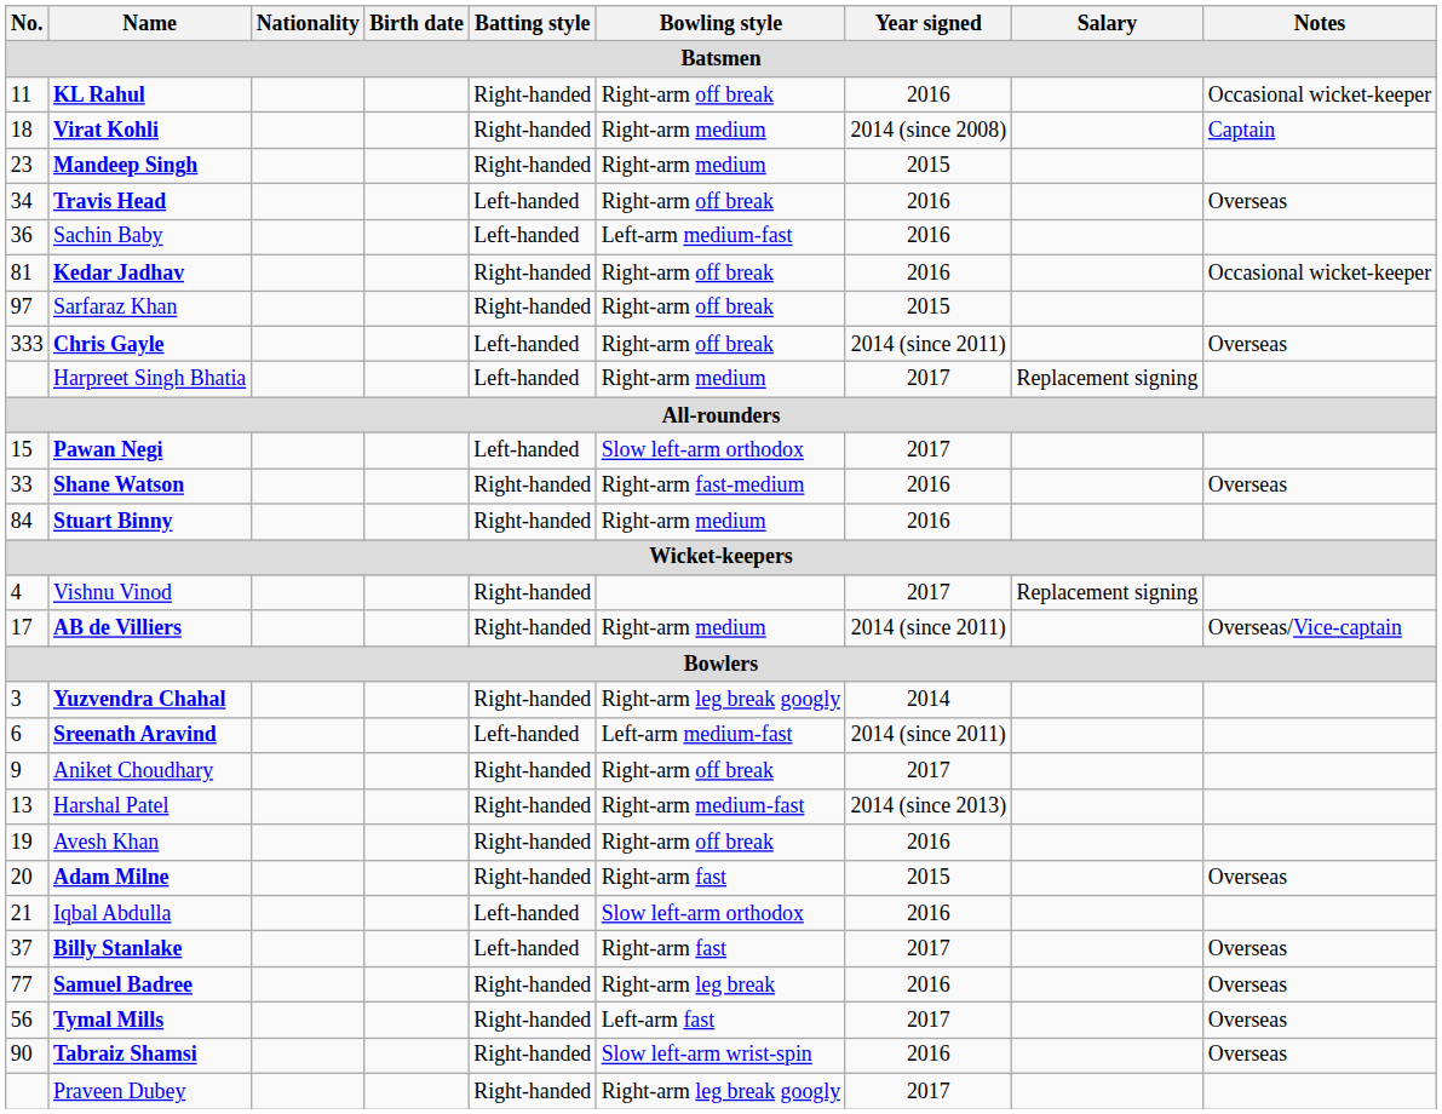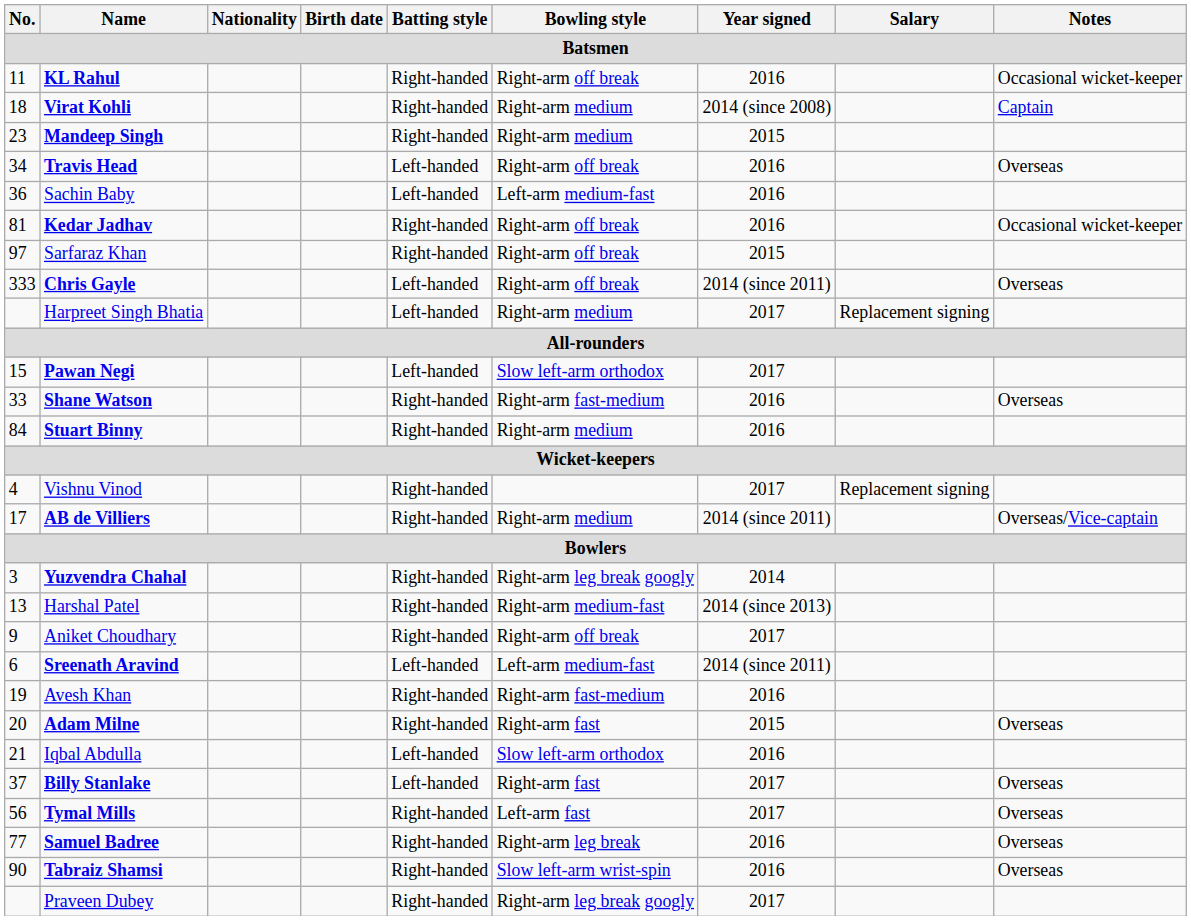rows swapped: Sreenath Aravind <-> Harshal Patel
Avesh Khan | Bowling style: Right-arm off break -> Right-arm fast-medium
rows swapped: Tymal Mills <-> Samuel Badree
